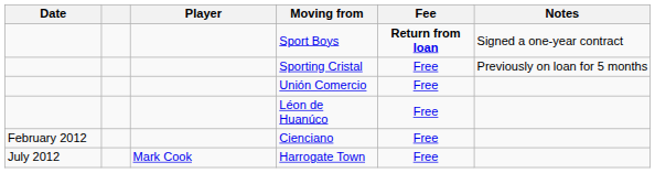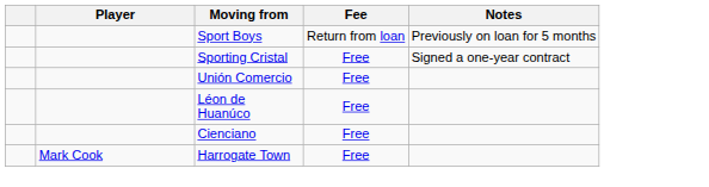- column: Date | February 2012 | July 2012
Sport Boys | Fee: bold -> normal
Sport Boys | Notes: Signed a one-year contract -> Previously on loan for 5 months
Sporting Cristal | Notes: Previously on loan for 5 months -> Signed a one-year contract
